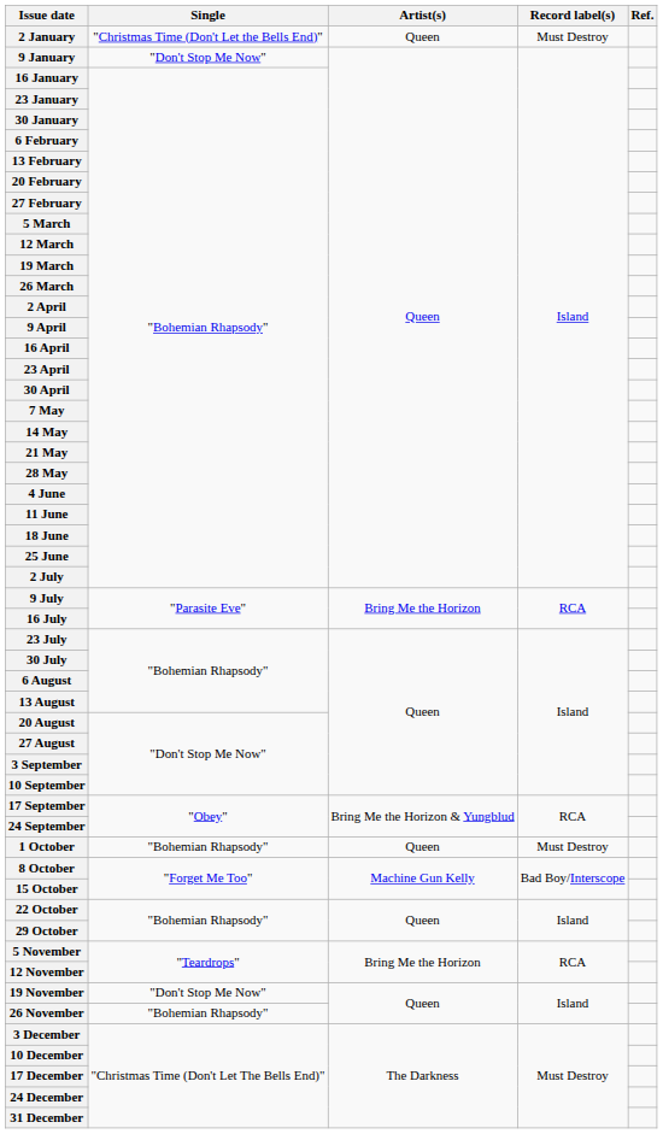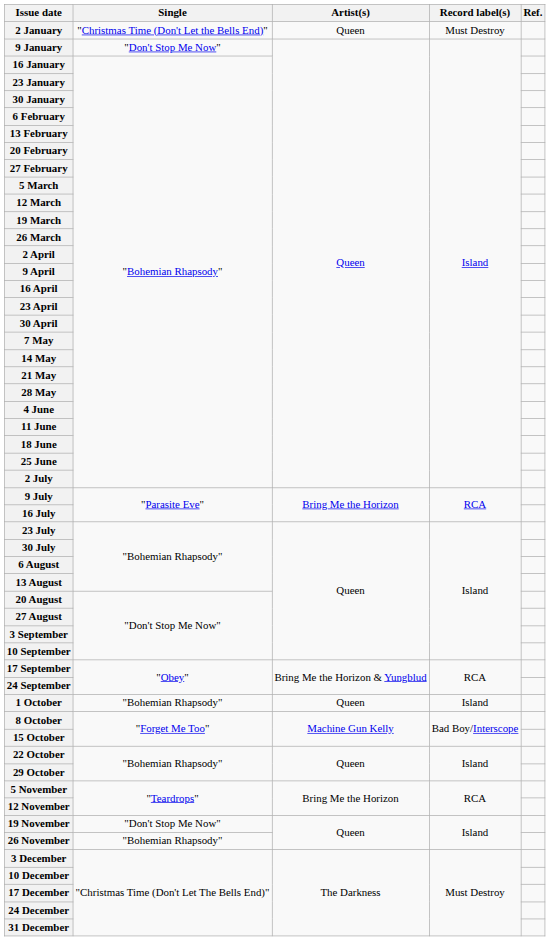1 October | Record label(s): Must Destroy -> Island
